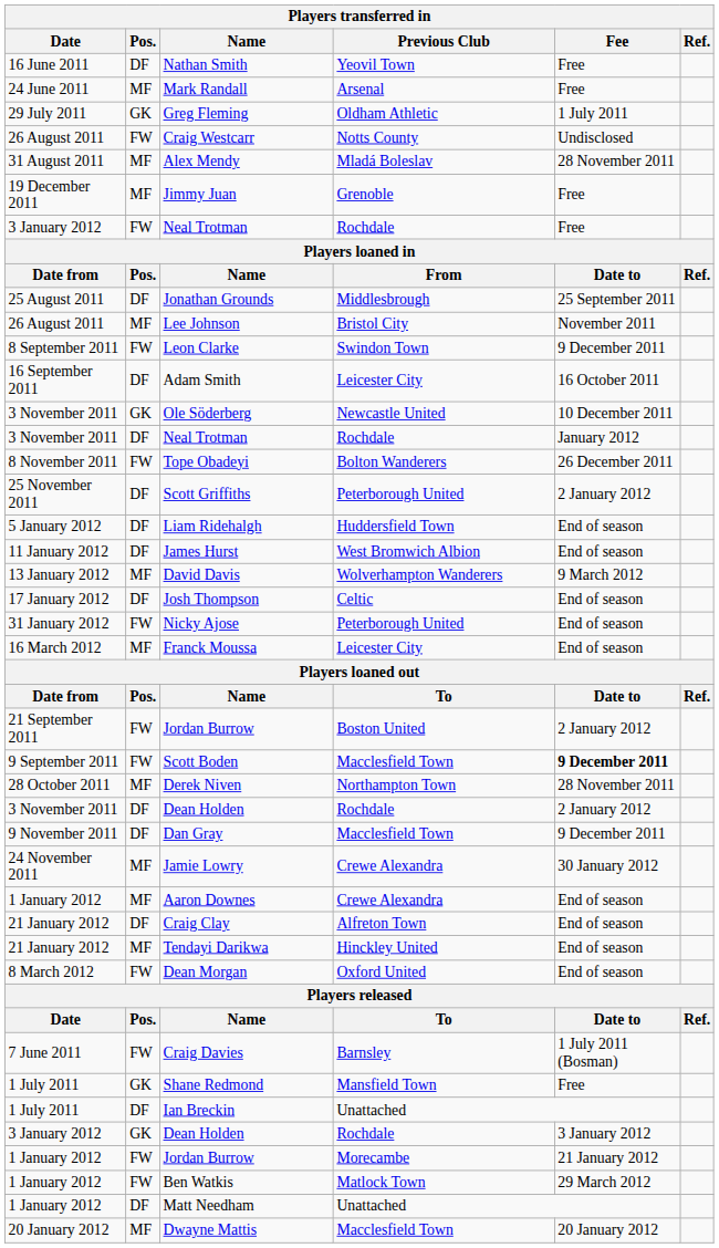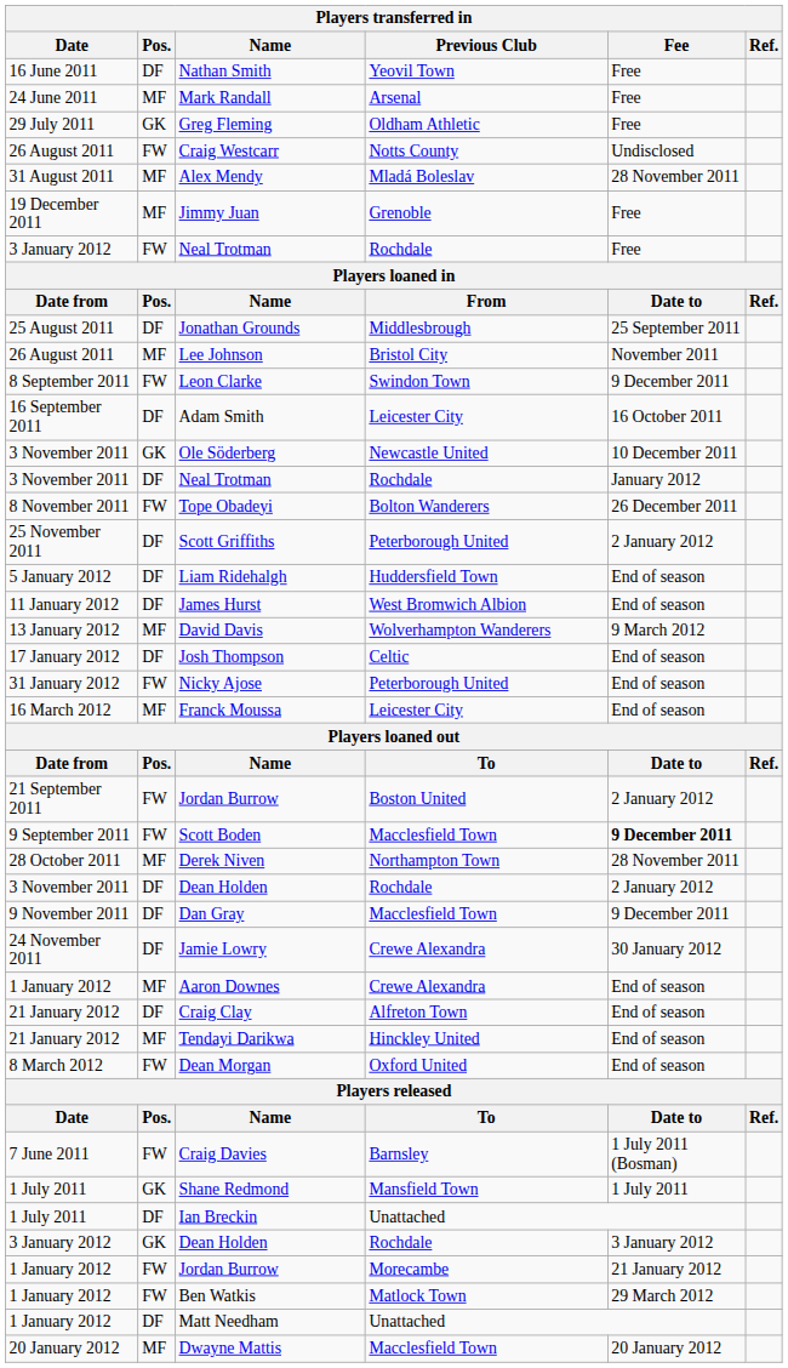Greg Fleming | Fee: 1 July 2011 -> Free
Jamie Lowry | Pos.: MF -> DF
Shane Redmond | Fee: Free -> 1 July 2011
